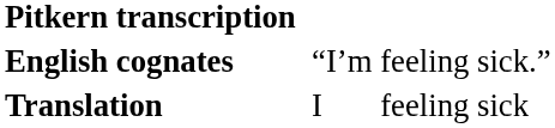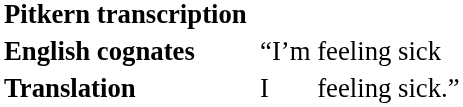English cognates | column 5: sick.” -> sick
Translation | column 5: sick -> sick.”
